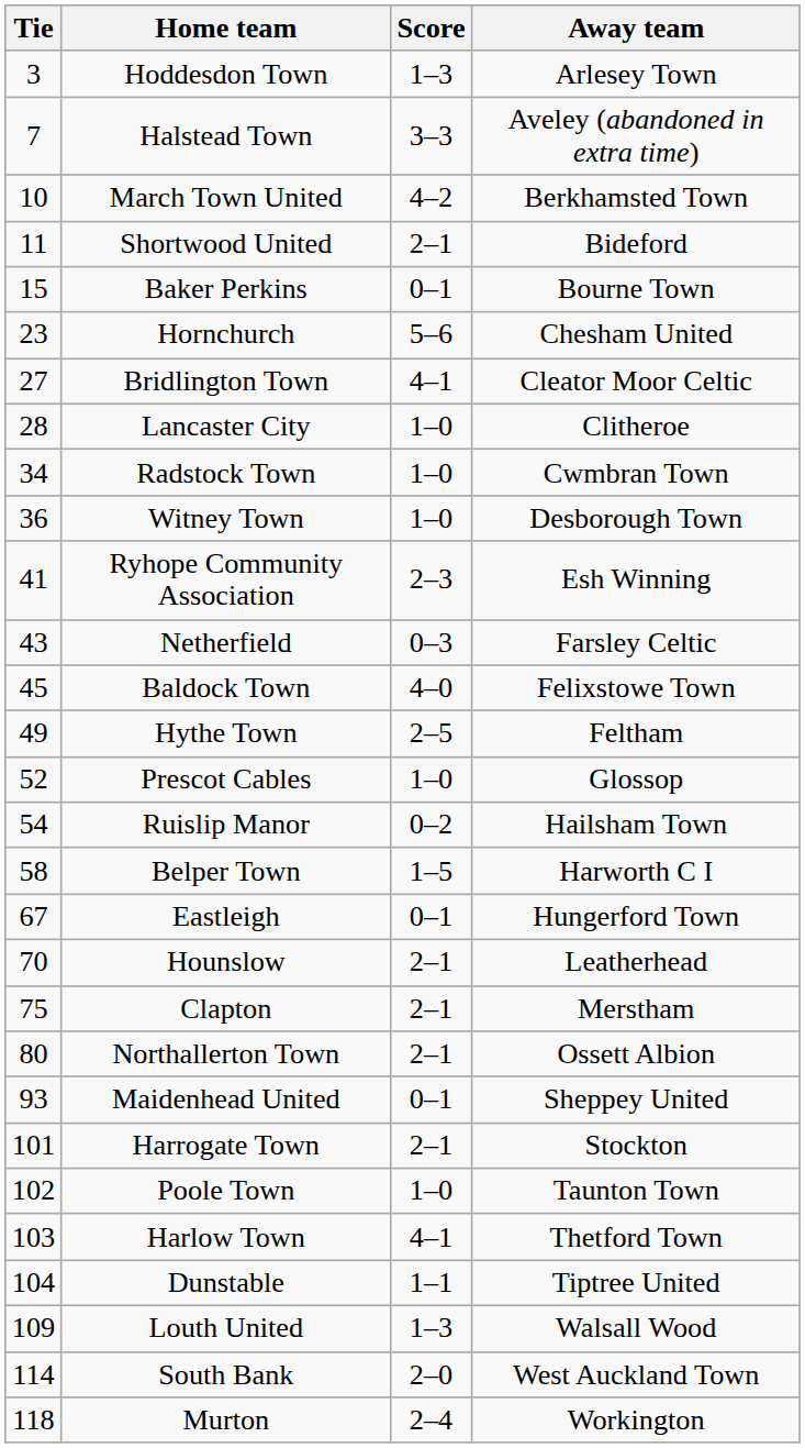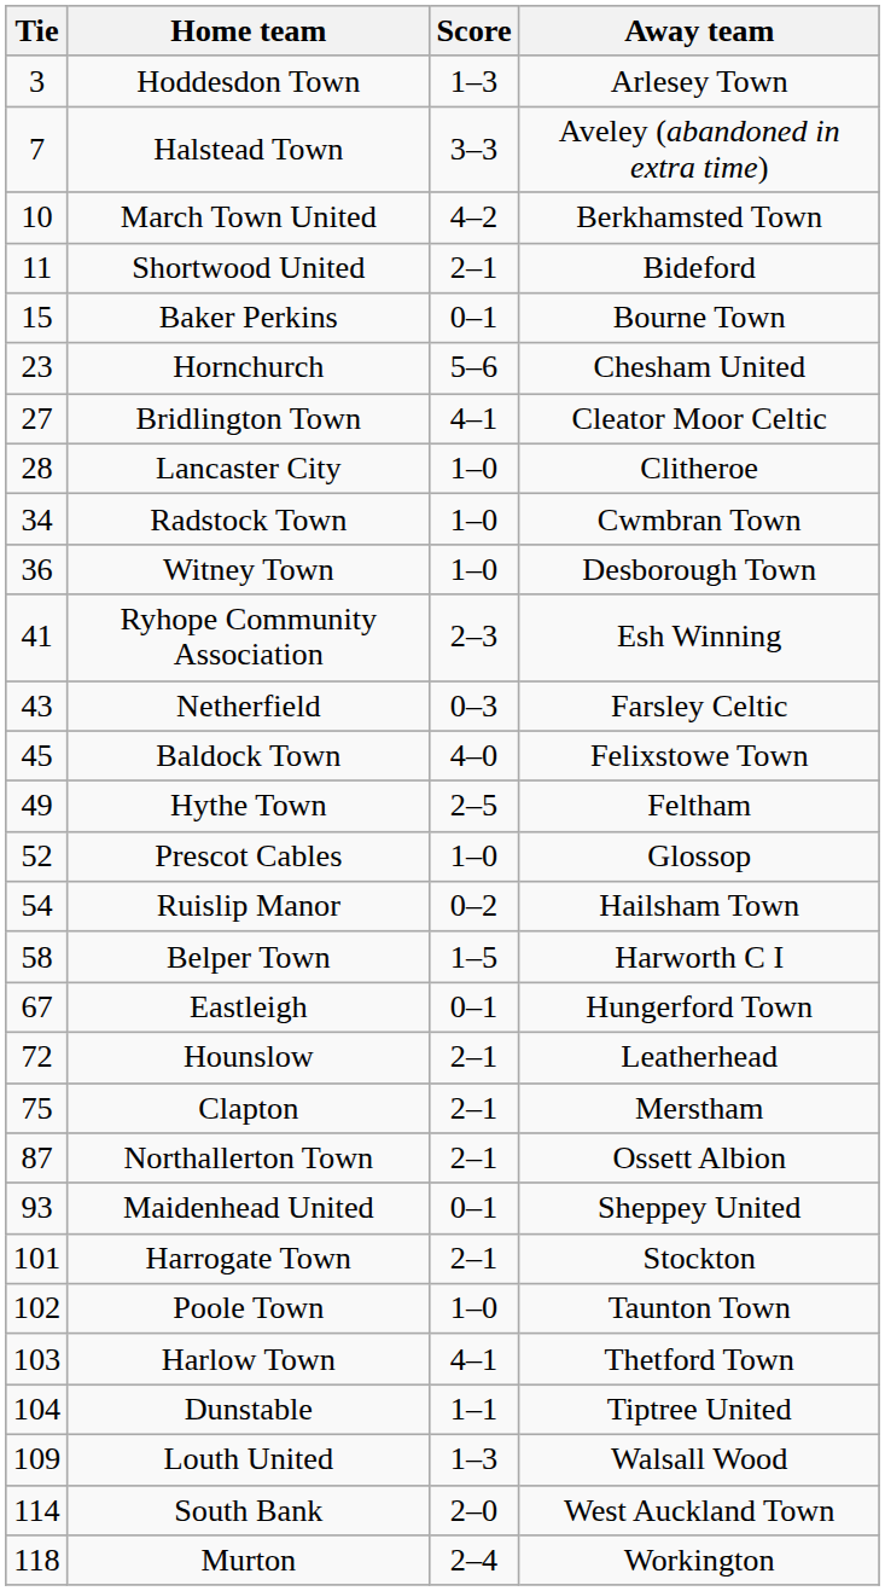Hounslow | Tie: 70 -> 72
Northallerton Town | Tie: 80 -> 87
